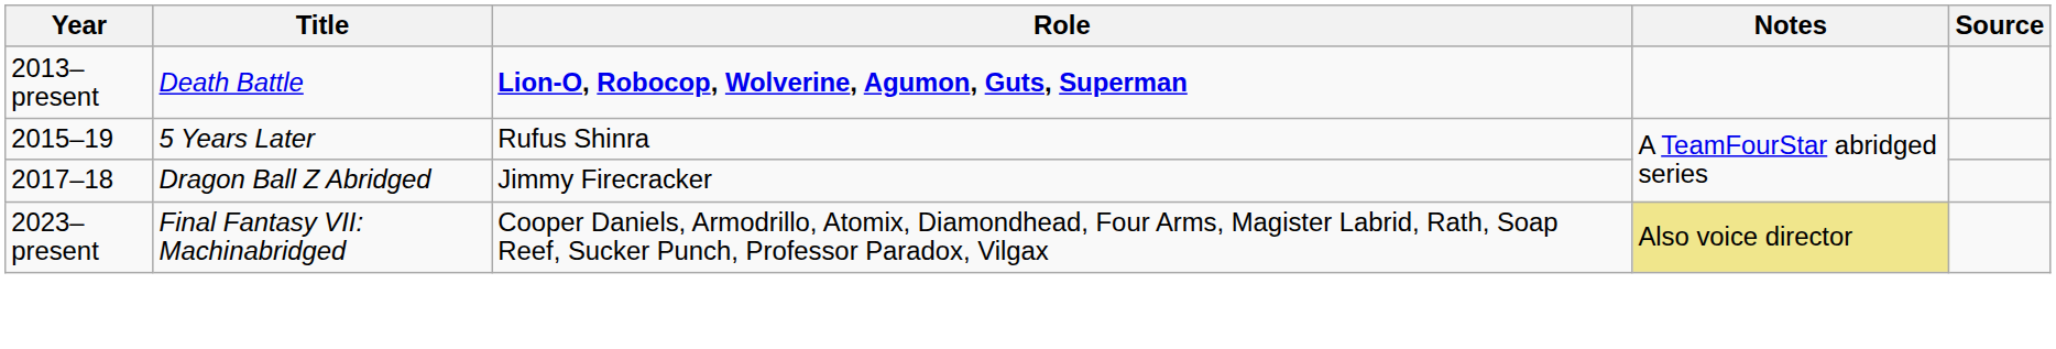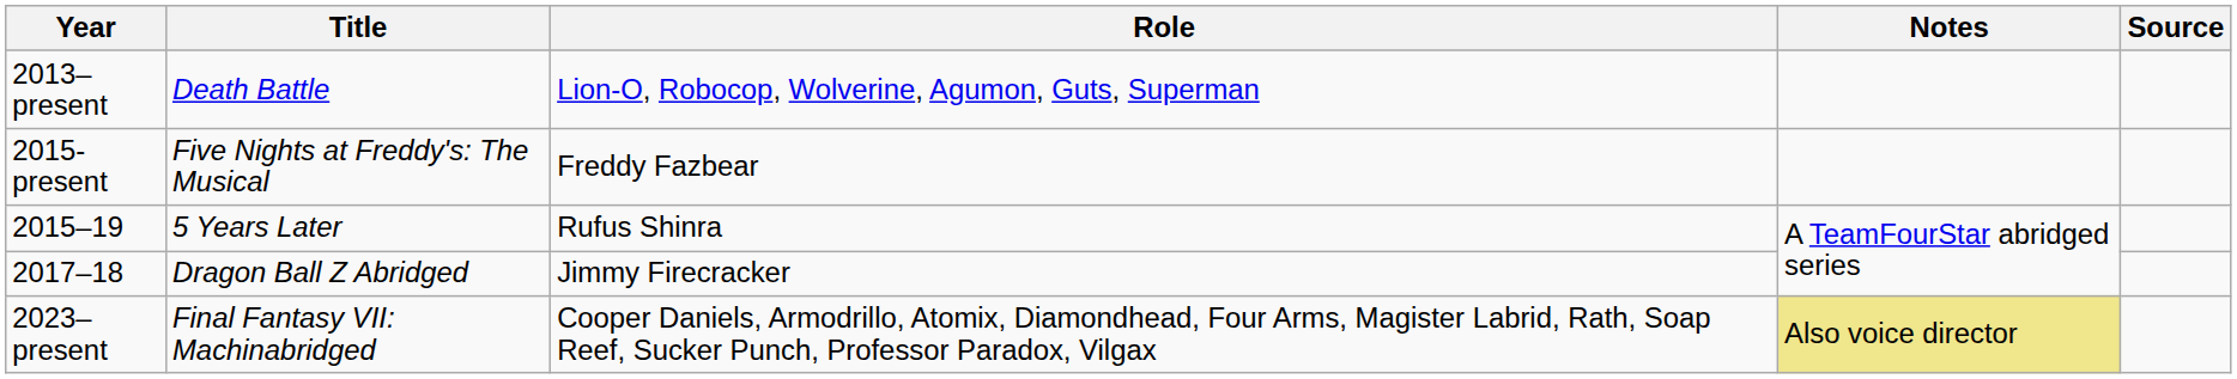2013–present | Role: bold -> normal
+ row: 2015-present | Five Nights at Freddy's: The Musical | Freddy Fazbear
